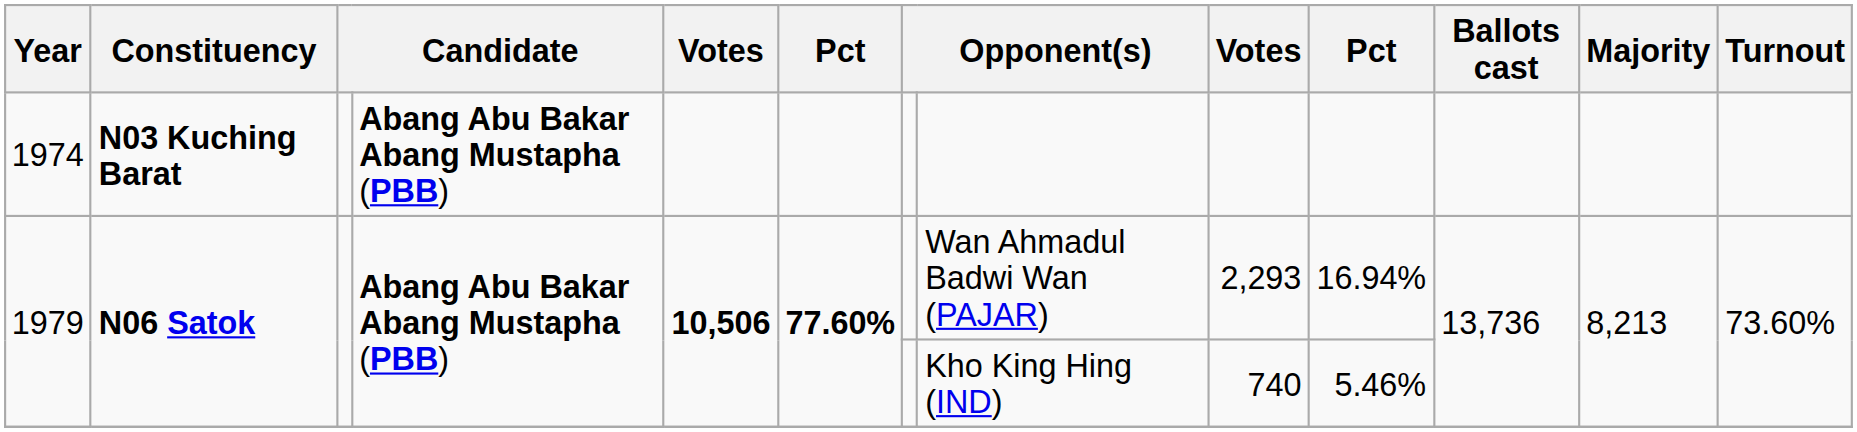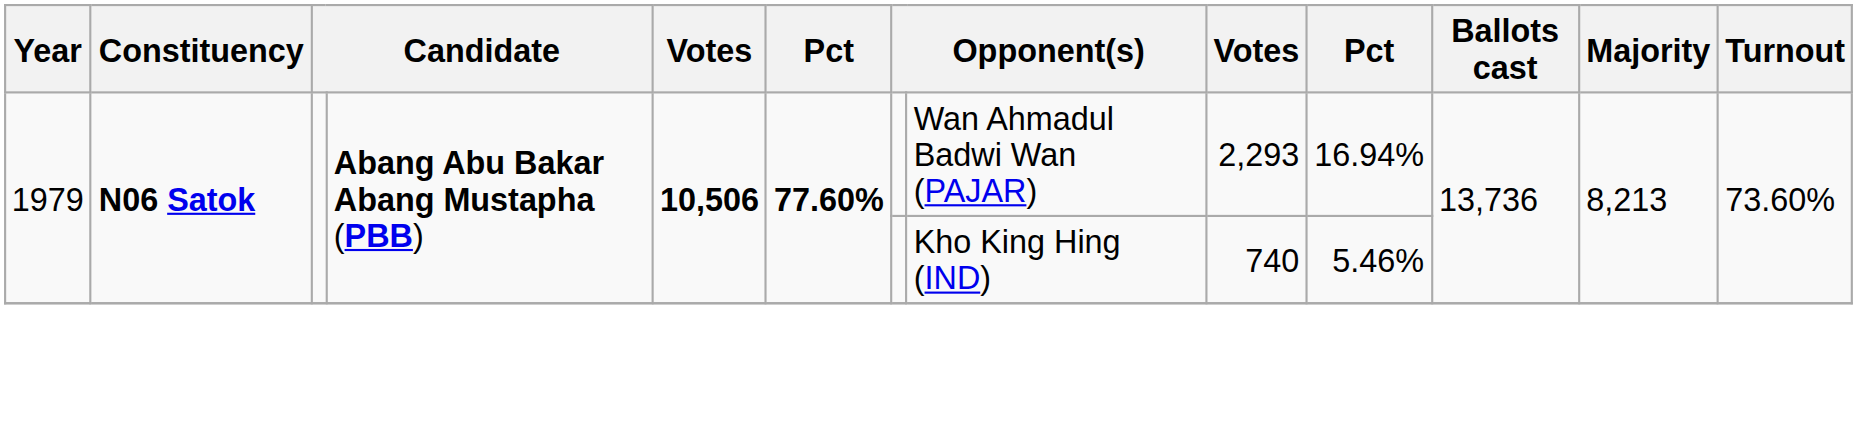- row: 1974 | N03 Kuching Barat | Abang Abu Bakar Abang Mustapha (PBB)
